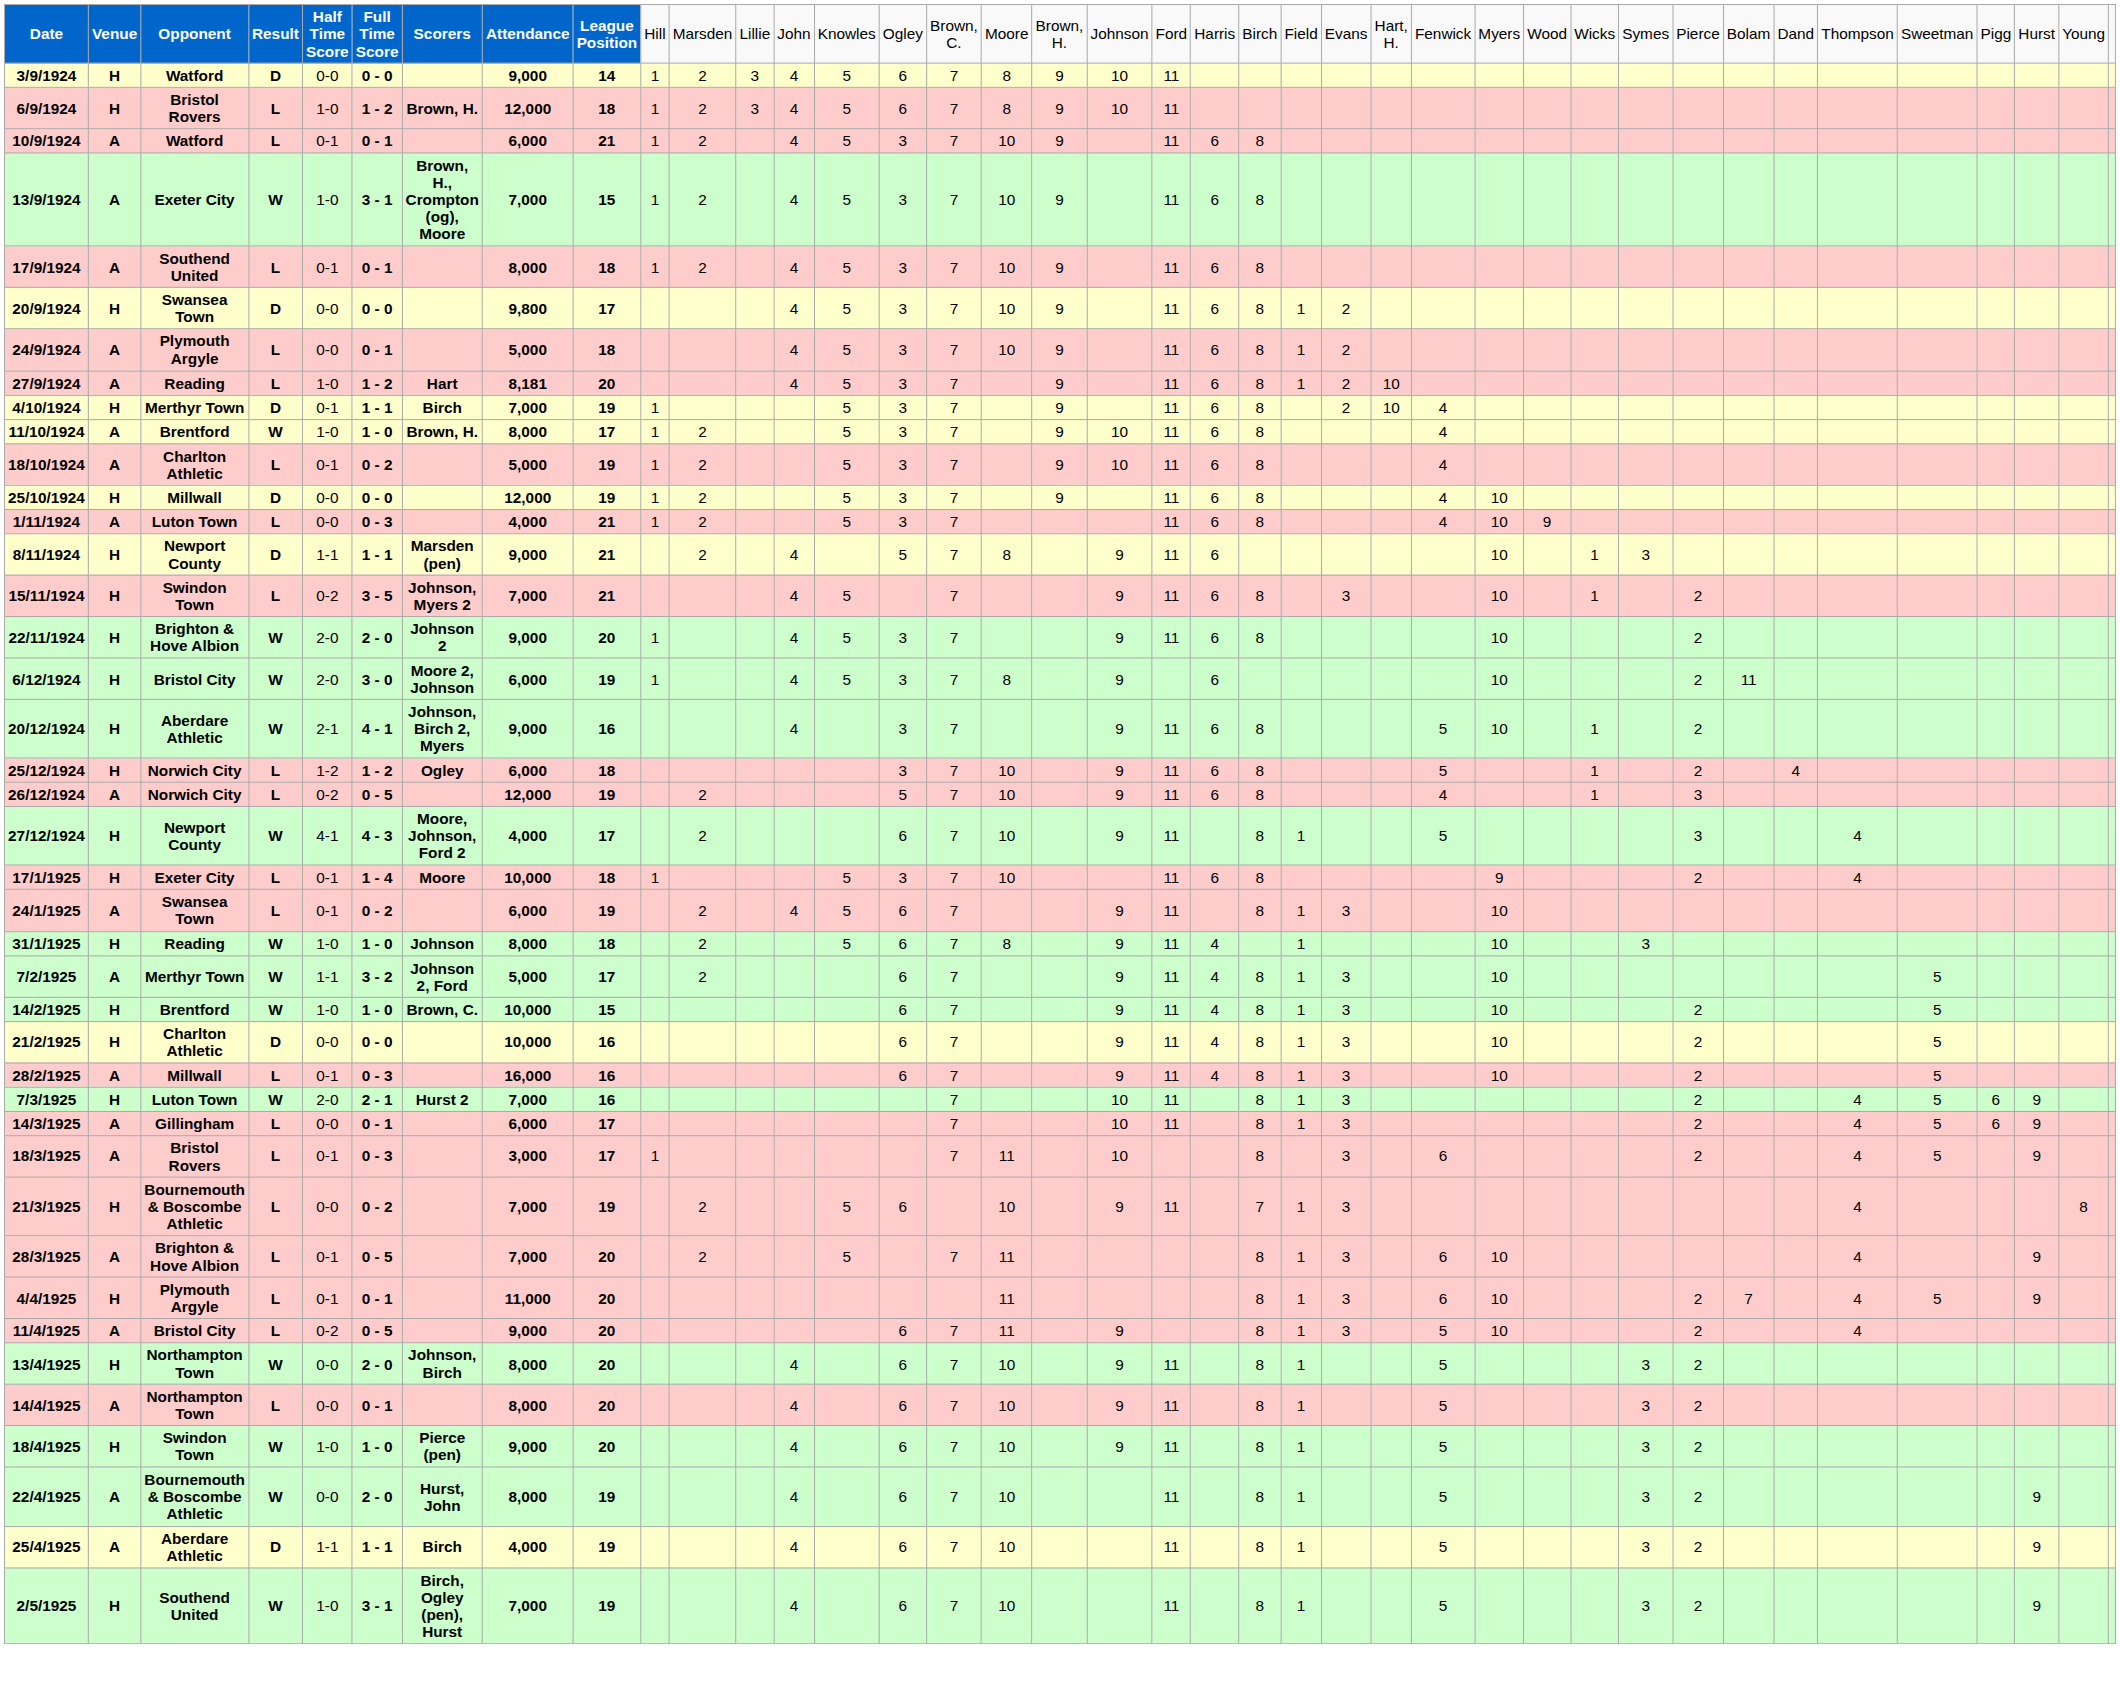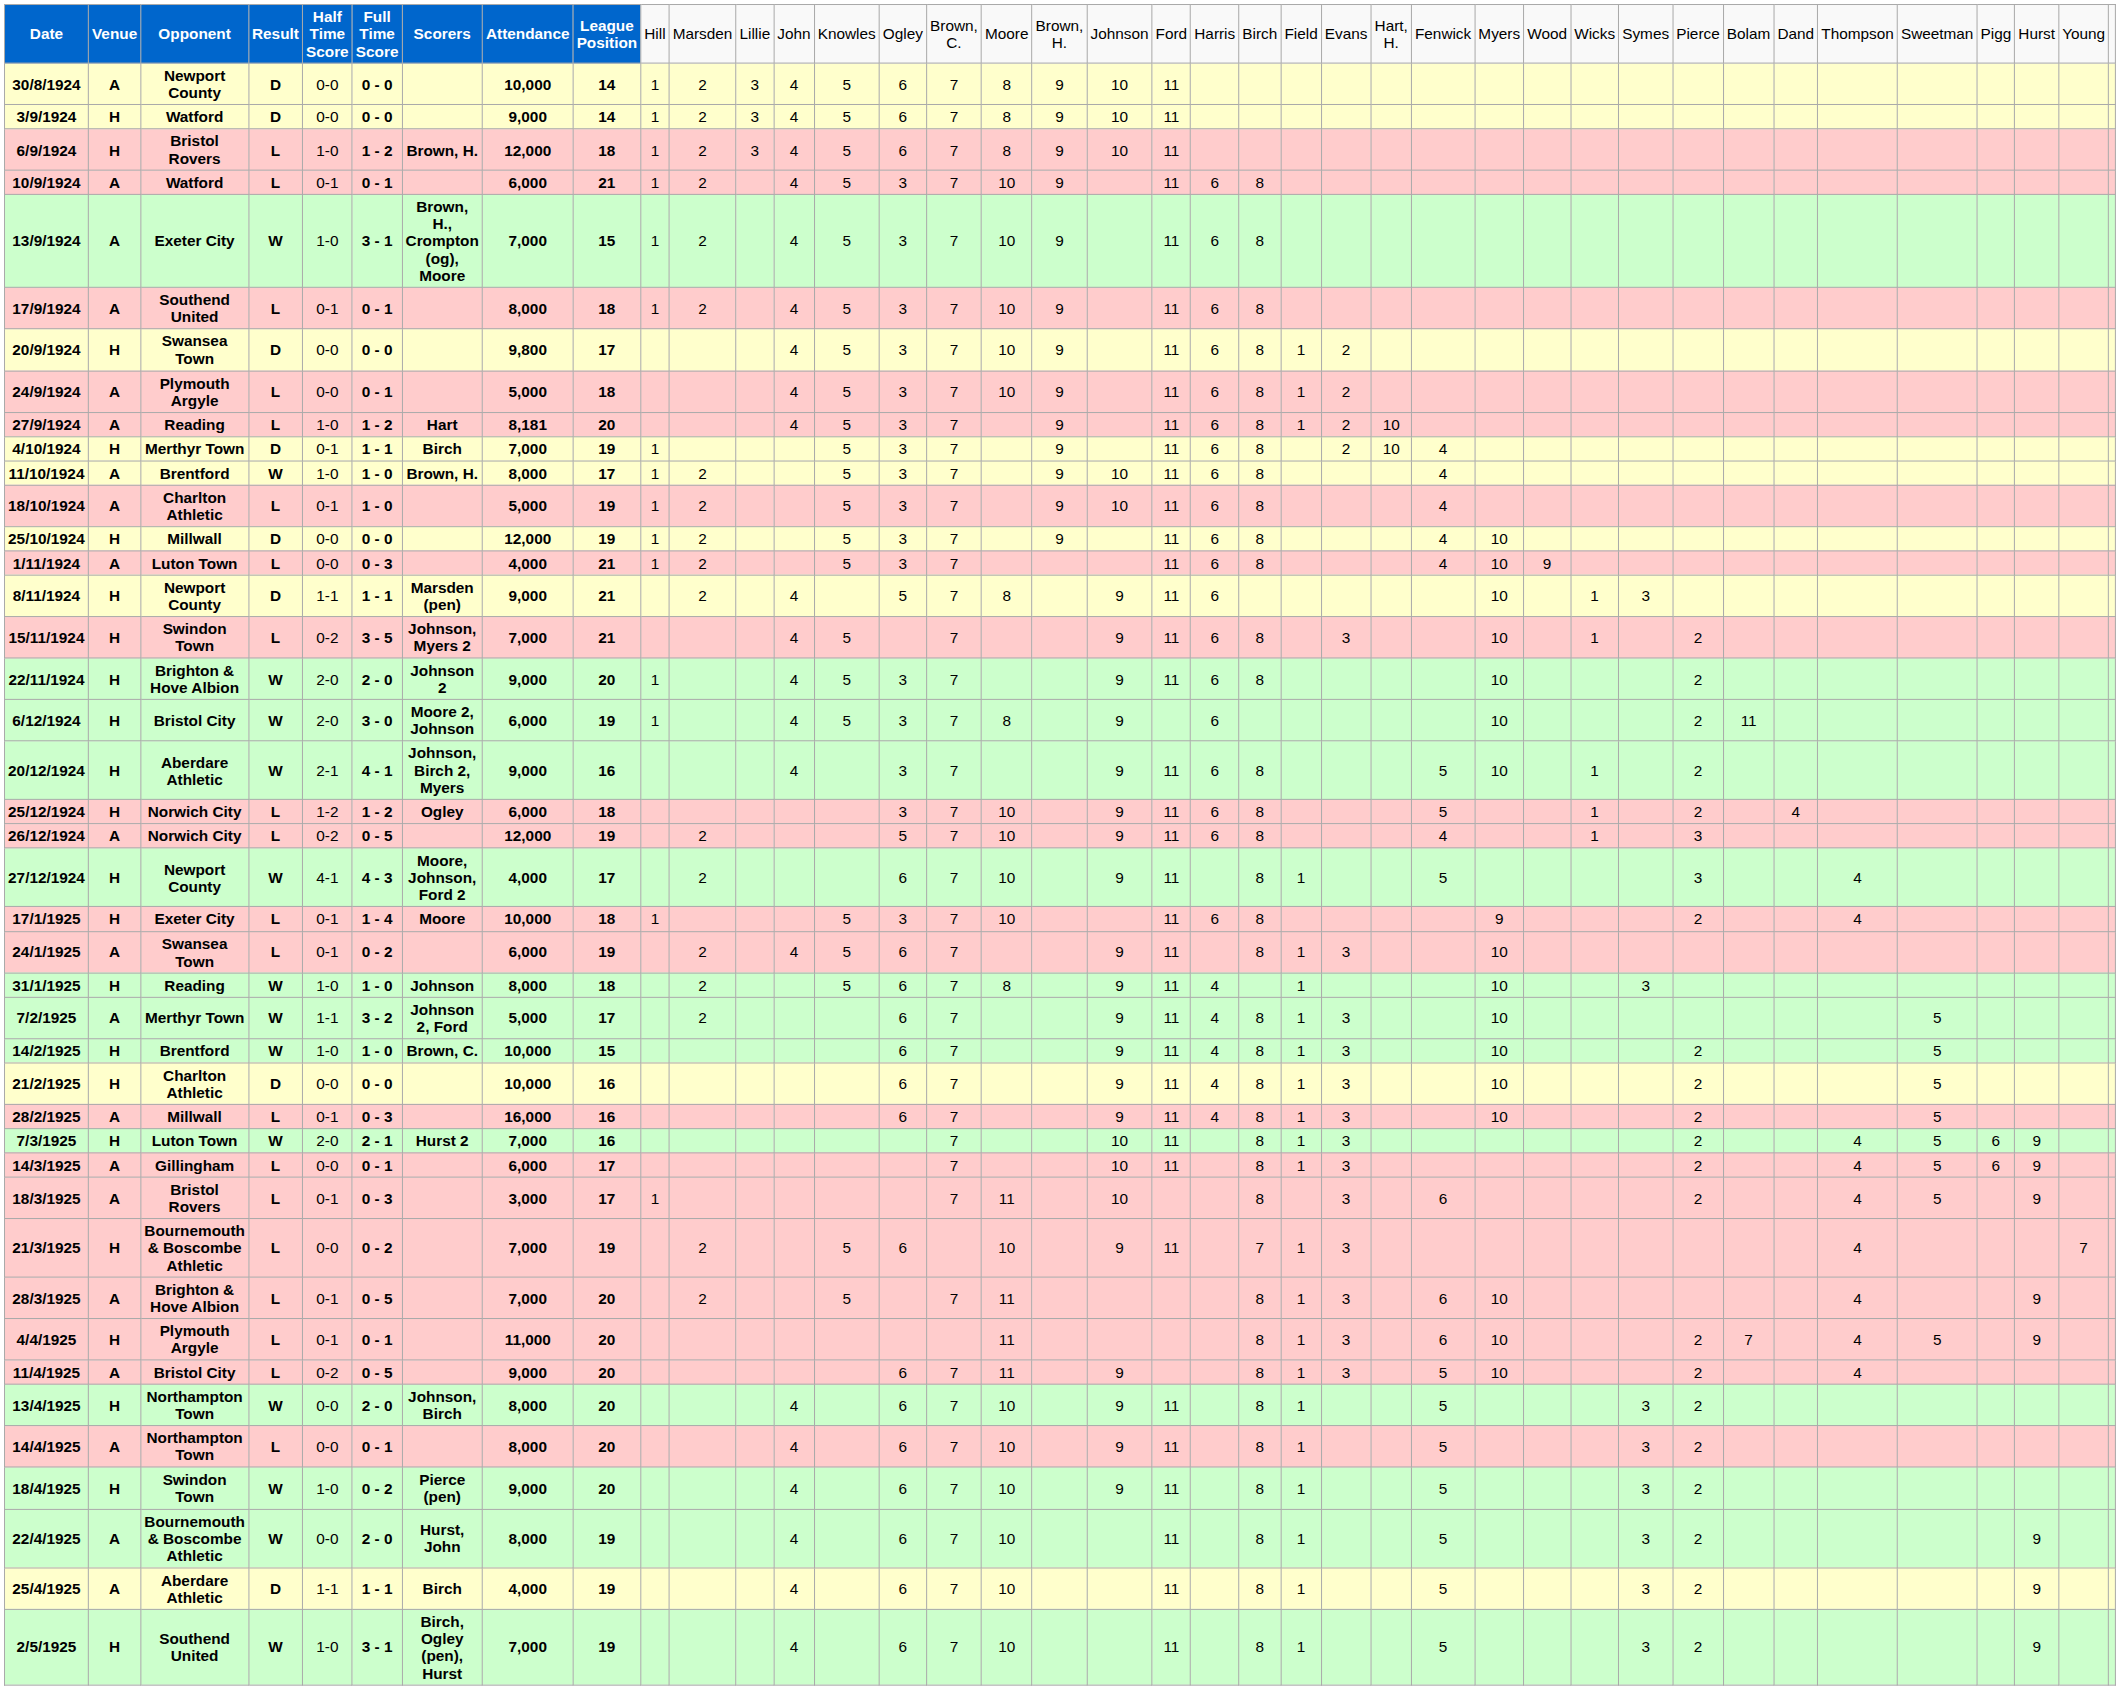+ row: 30/8/1924 | A | Newport County | D | 0-0 | 0 - 0 | 10,000 | 14 | 1 | 2 | 3 | 4 | 5 | 6 | 7 | 8 | 9 | 10 | 11
18/10/1924 | column 6: 0 - 2 -> 1 - 0
21/3/1925 | column 38: 8 -> 7
18/4/1925 | column 6: 1 - 0 -> 0 - 2
